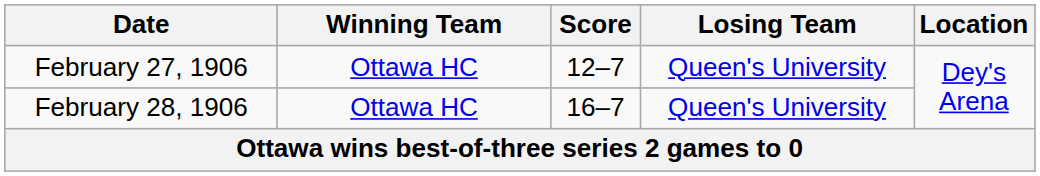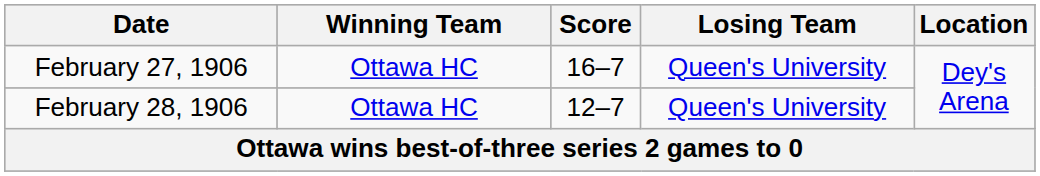February 27, 1906 | Score: 12–7 -> 16–7
February 28, 1906 | Score: 16–7 -> 12–7
